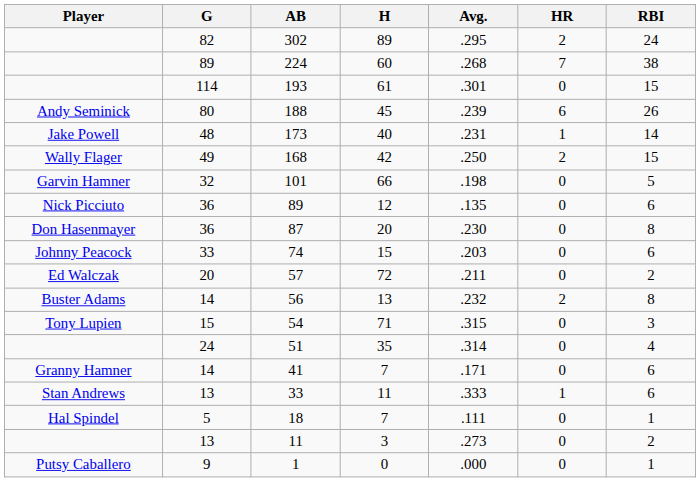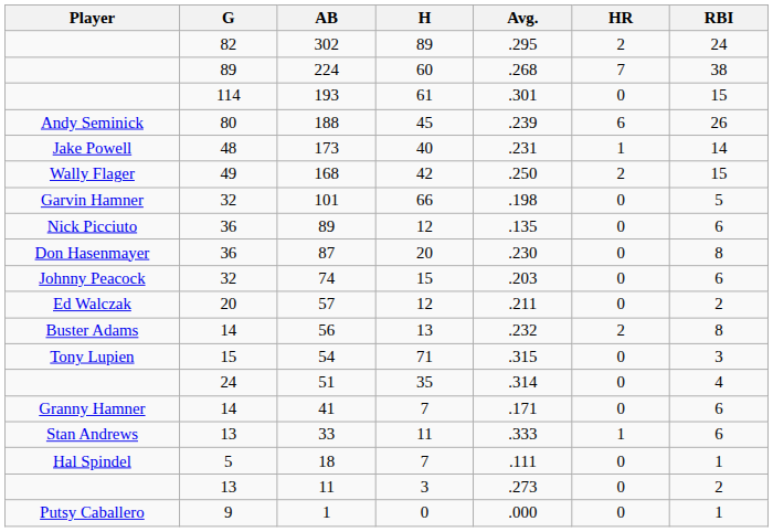74 | G: 33 -> 32
57 | H: 72 -> 12
